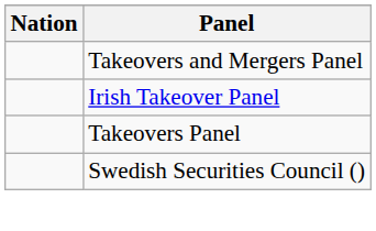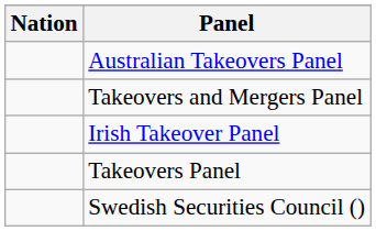+ row: Australian Takeovers Panel
